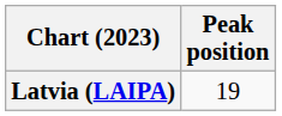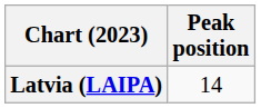Latvia (LAIPA) | Peak position: 19 -> 14
